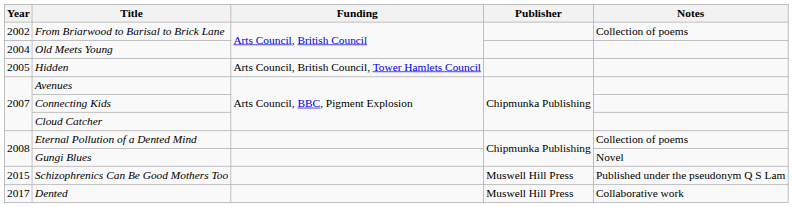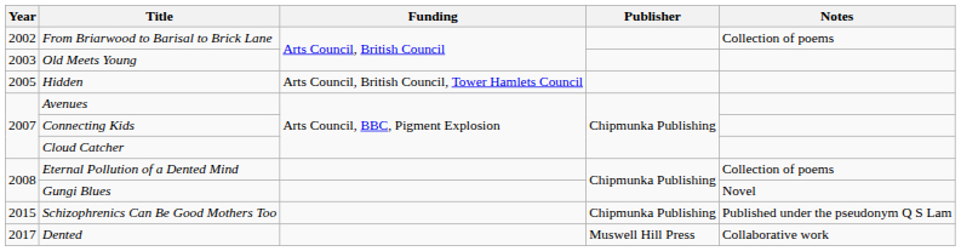Old Meets Young | Year: 2004 -> 2003
Schizophrenics Can Be Good Mothers Too | Publisher: Muswell Hill Press -> Chipmunka Publishing
